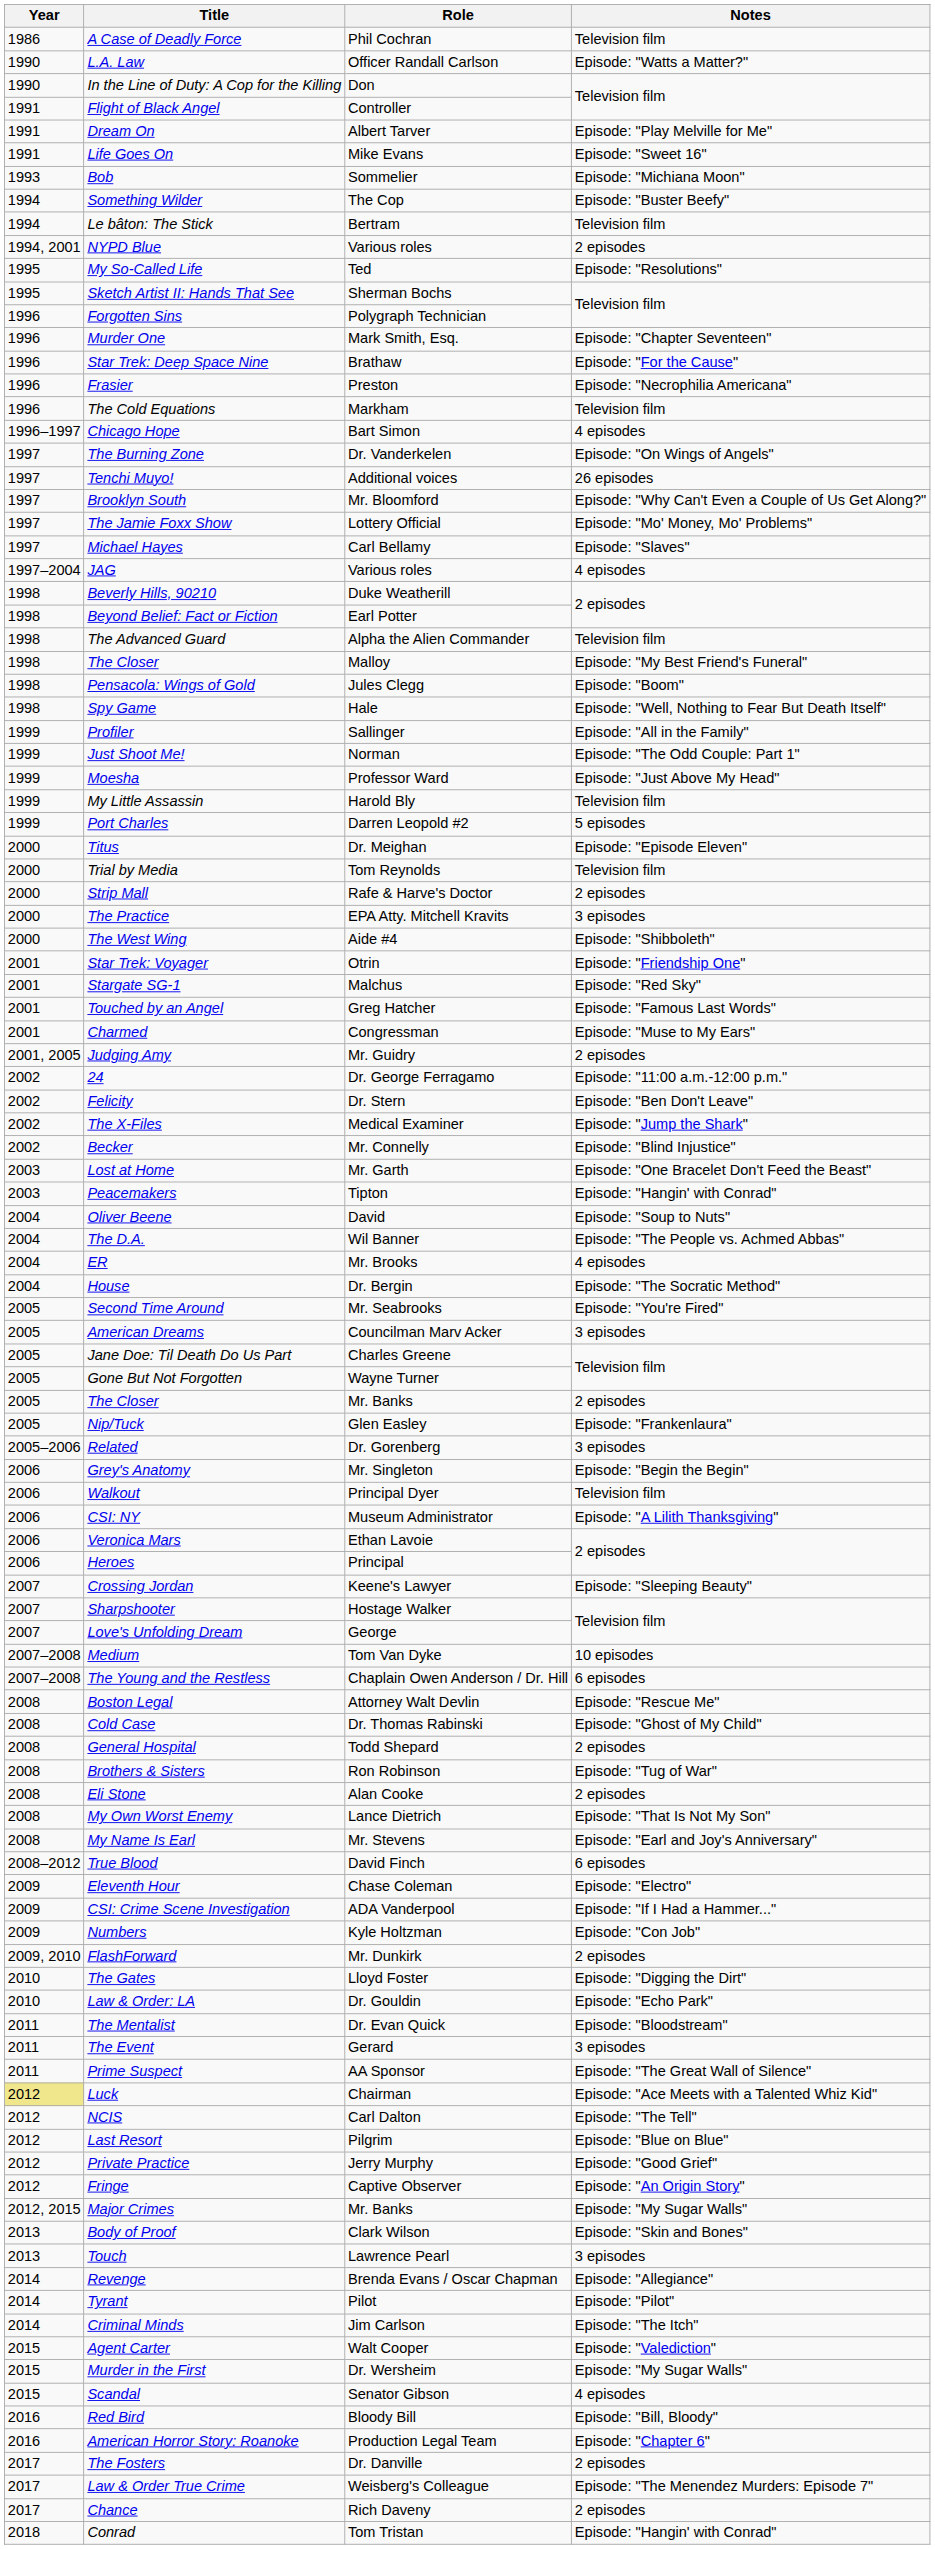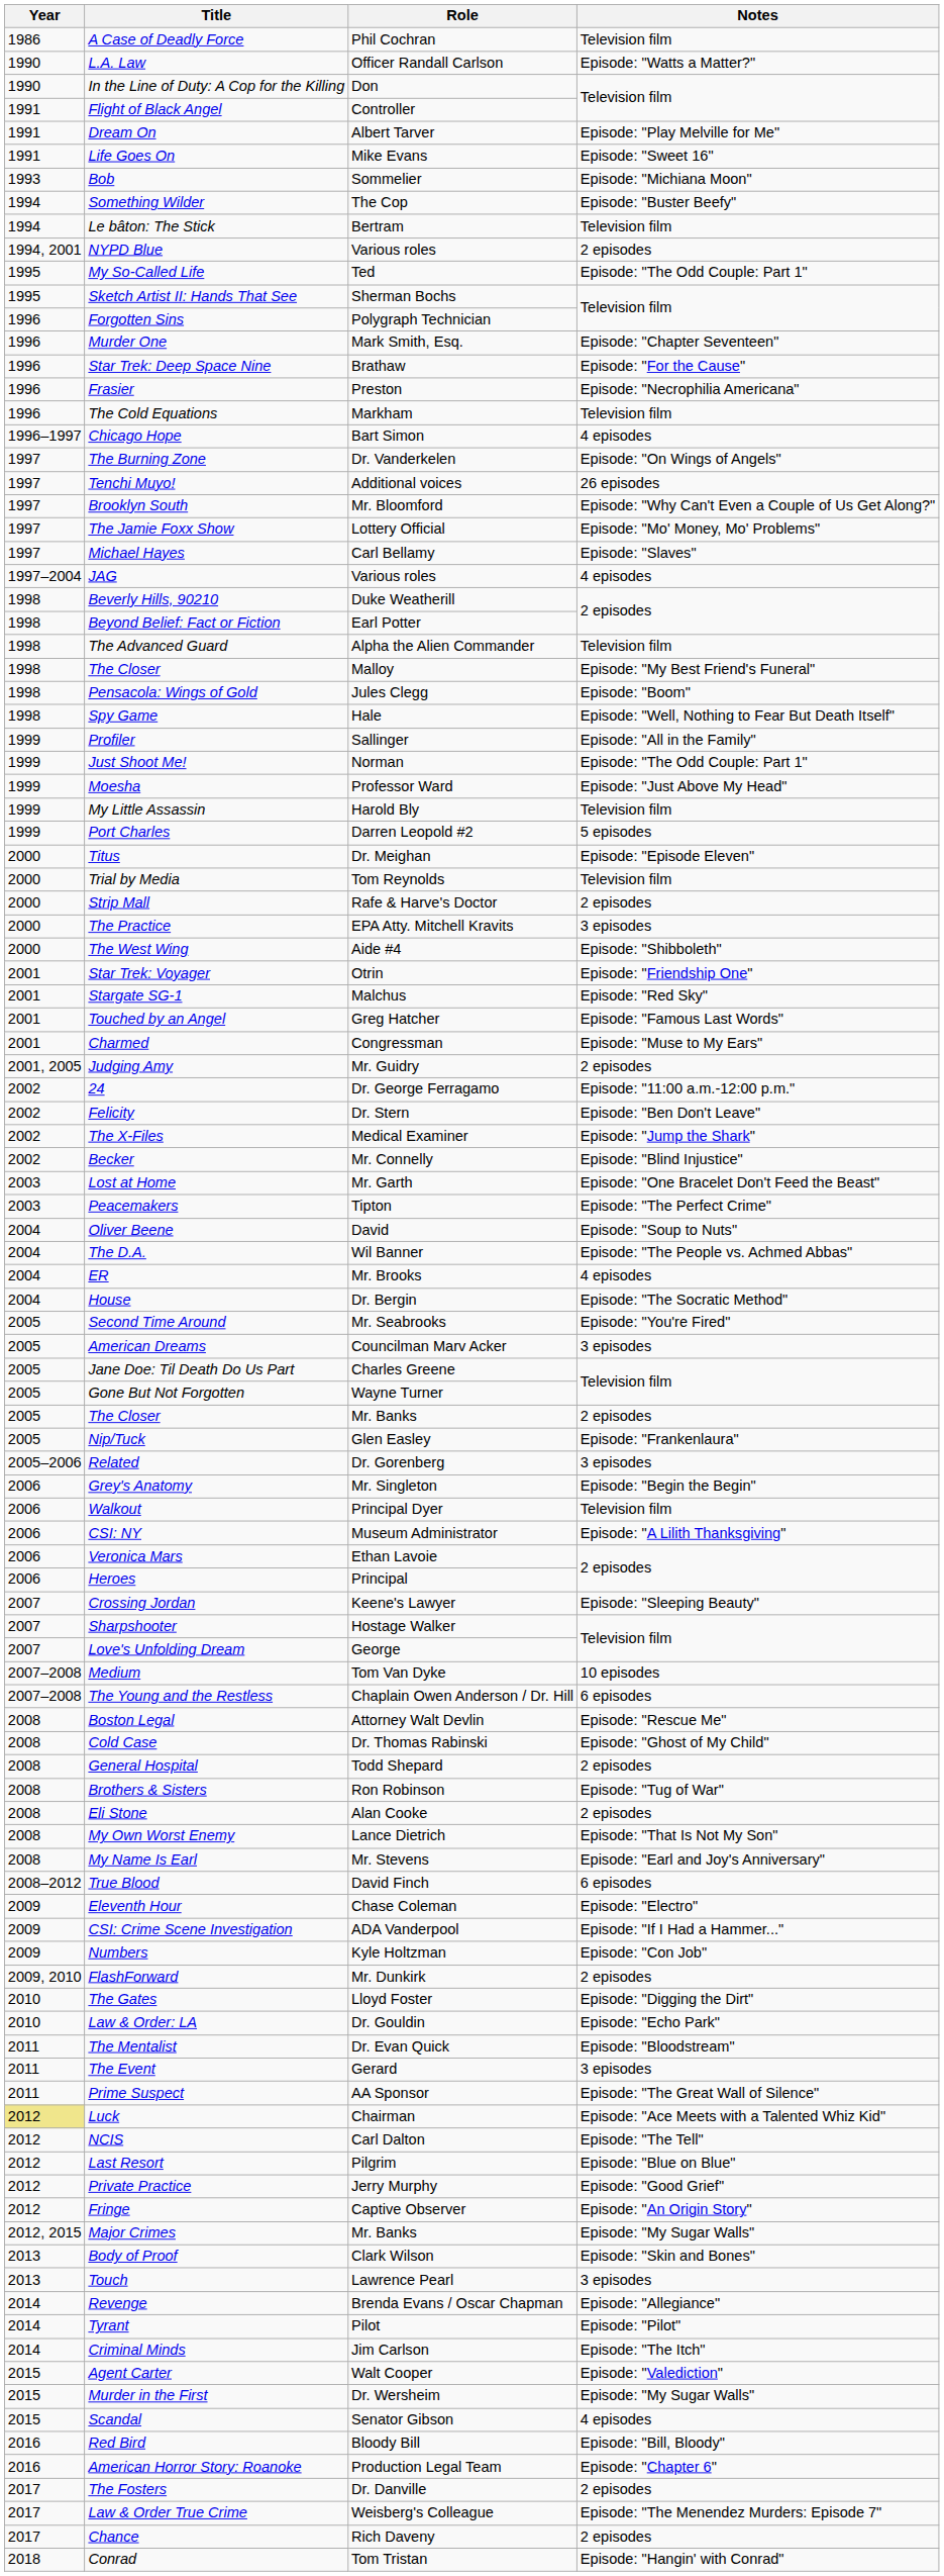My So-Called Life | Notes: Episode: "Resolutions" -> Episode: "The Odd Couple: Part 1"
Peacemakers | Notes: Episode: "Hangin' with Conrad" -> Episode: "The Perfect Crime"
